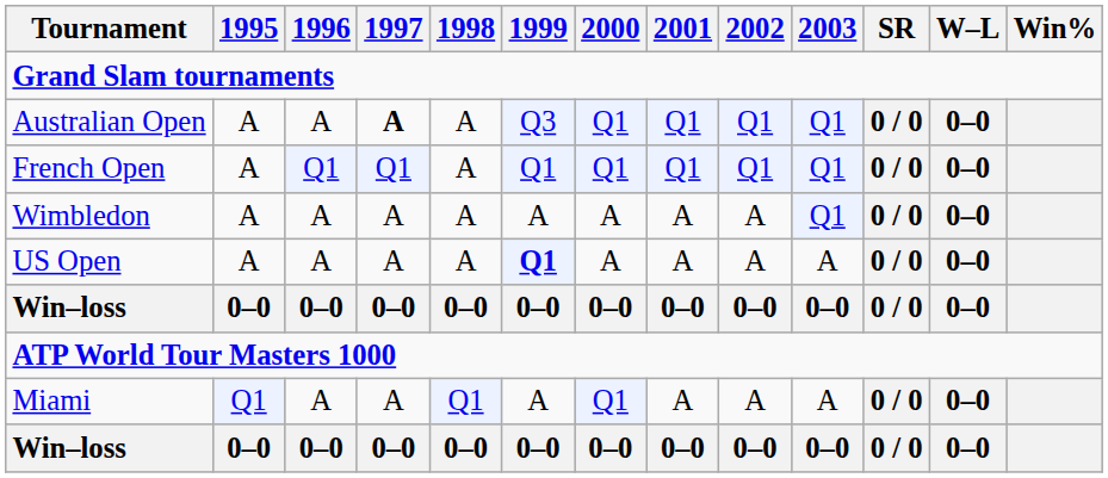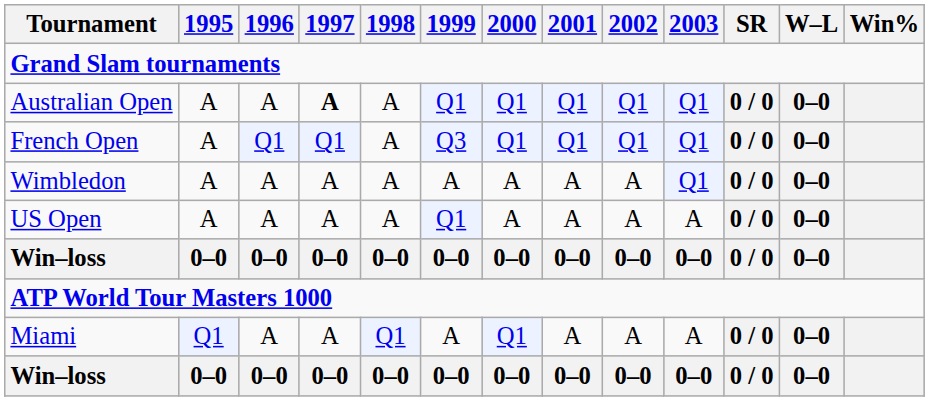Australian Open | 1999: Q3 -> Q1
French Open | 1999: Q1 -> Q3
US Open | 1999: bold -> normal
